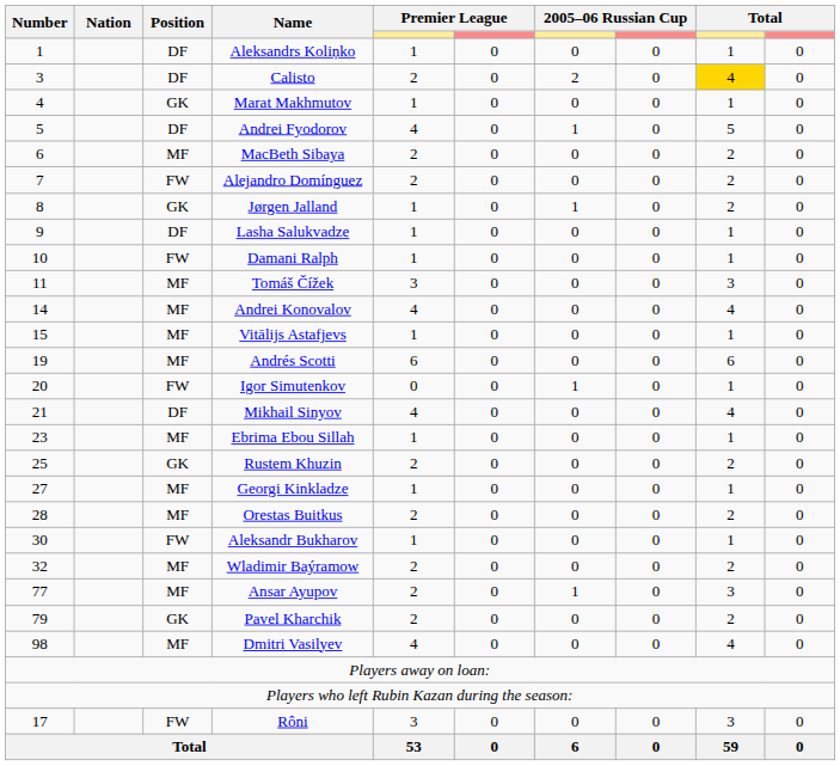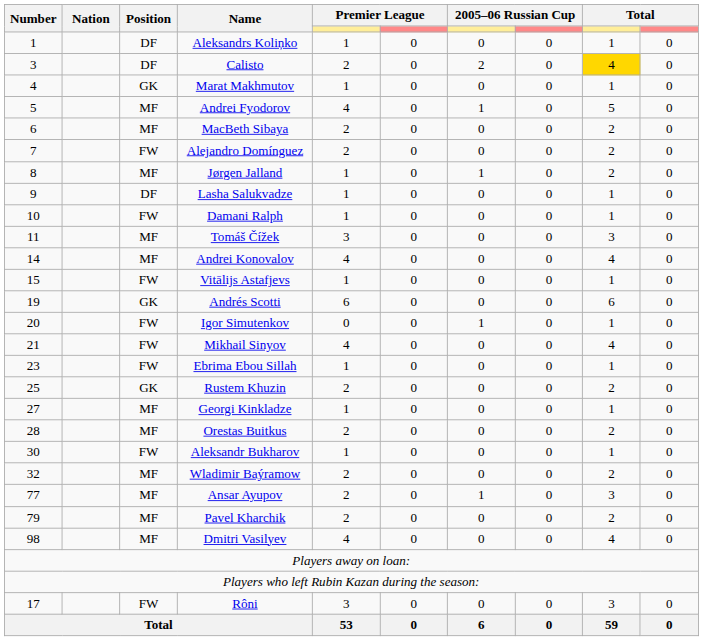Andrei Fyodorov | Position: DF -> MF
Jørgen Jalland | Position: GK -> MF
Vitālijs Astafjevs | Position: MF -> FW
Andrés Scotti | Position: MF -> GK
Mikhail Sinyov | Position: DF -> FW
Ebrima Ebou Sillah | Position: MF -> FW
Pavel Kharchik | Position: GK -> MF
